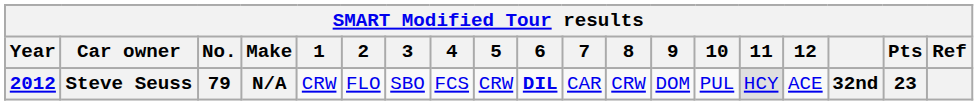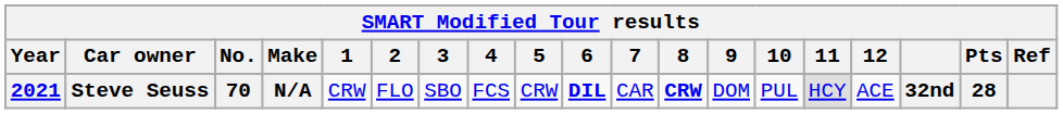Steve Seuss | Year: 2012 -> 2021
Steve Seuss | No.: 79 -> 70
Steve Seuss | 8: normal -> bold
Steve Seuss | Pts: 23 -> 28
